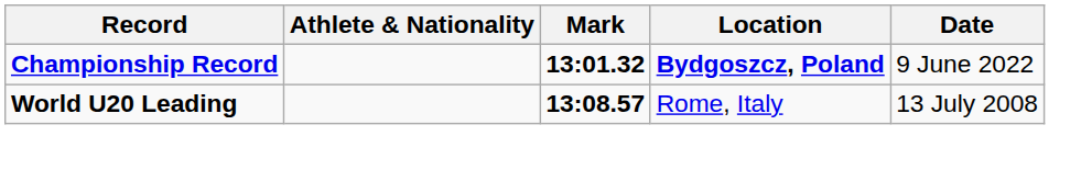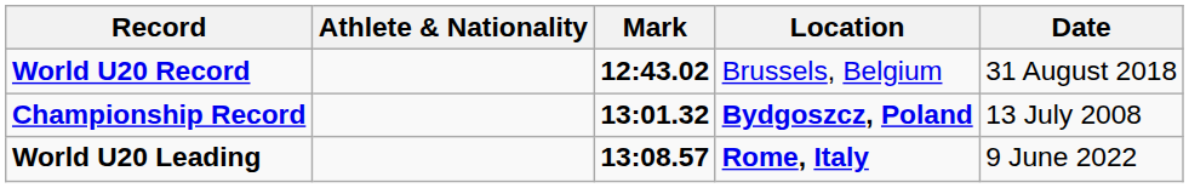+ row: World U20 Record | 12:43.02 | Brussels, Belgium | 31 August 2018
Championship Record | Date: 9 June 2022 -> 13 July 2008
World U20 Leading | Location: normal -> bold
World U20 Leading | Date: 13 July 2008 -> 9 June 2022
